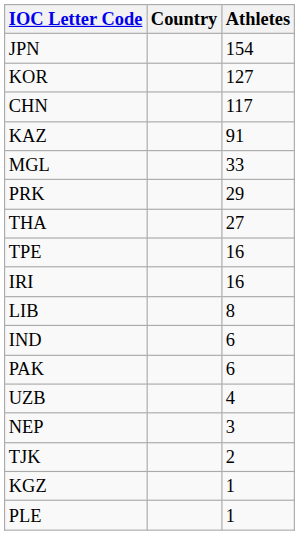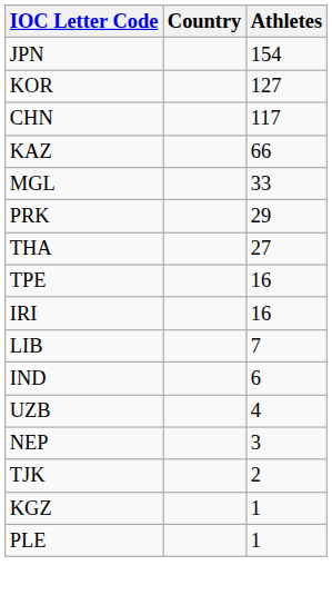KAZ | Athletes: 91 -> 66
LIB | Athletes: 8 -> 7
- row: PAK | 6
